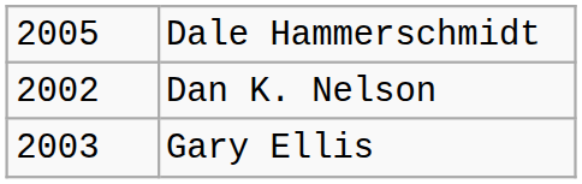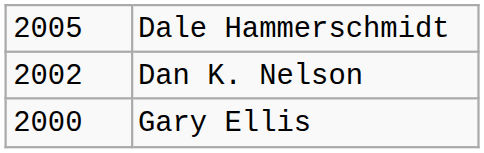Gary Ellis | column 1: 2003 -> 2000
